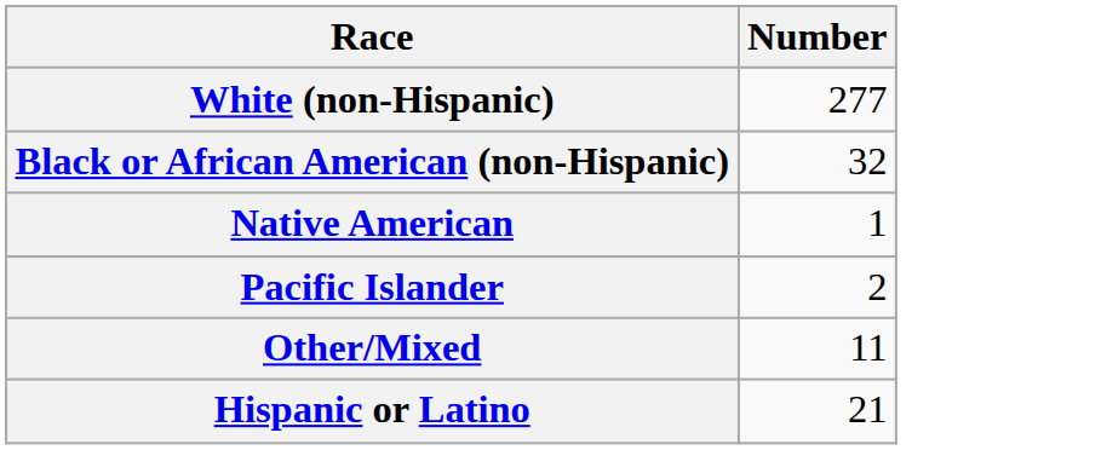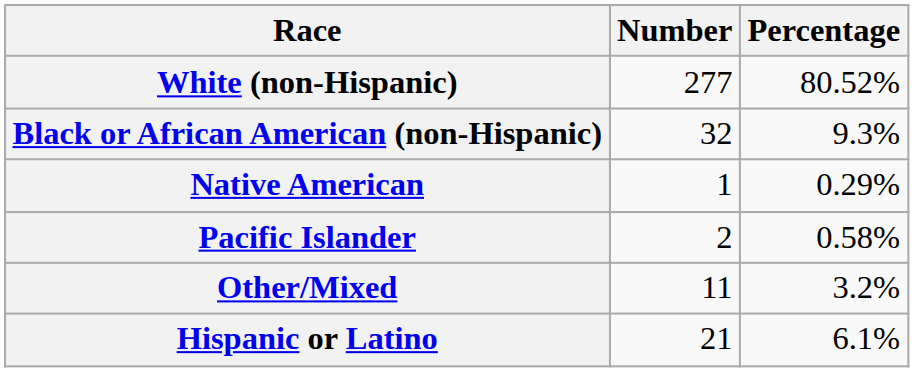+ column: Percentage | 80.52% | 9.3% | 0.29% | 0.58% | 3.2% | 6.1%
